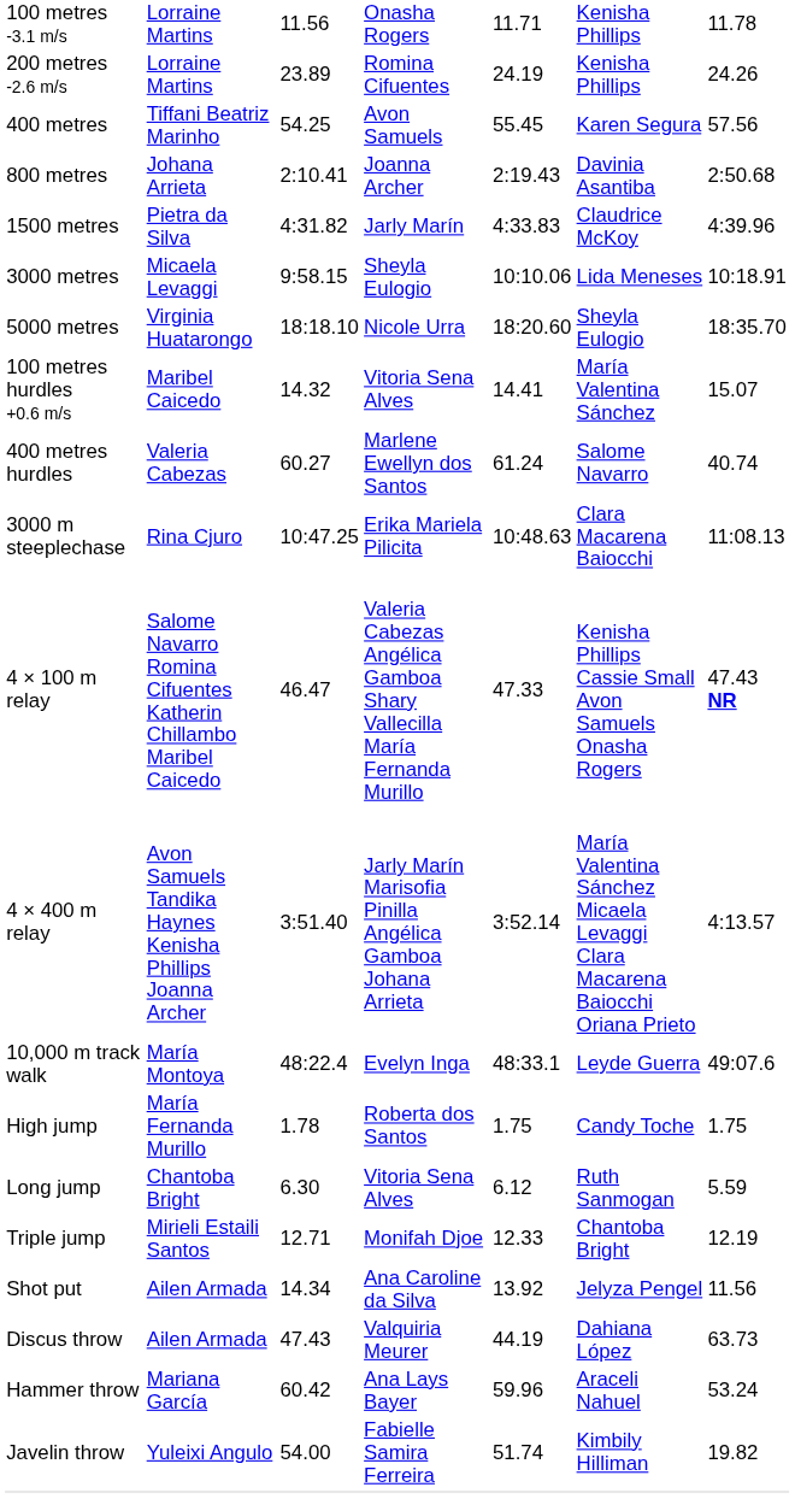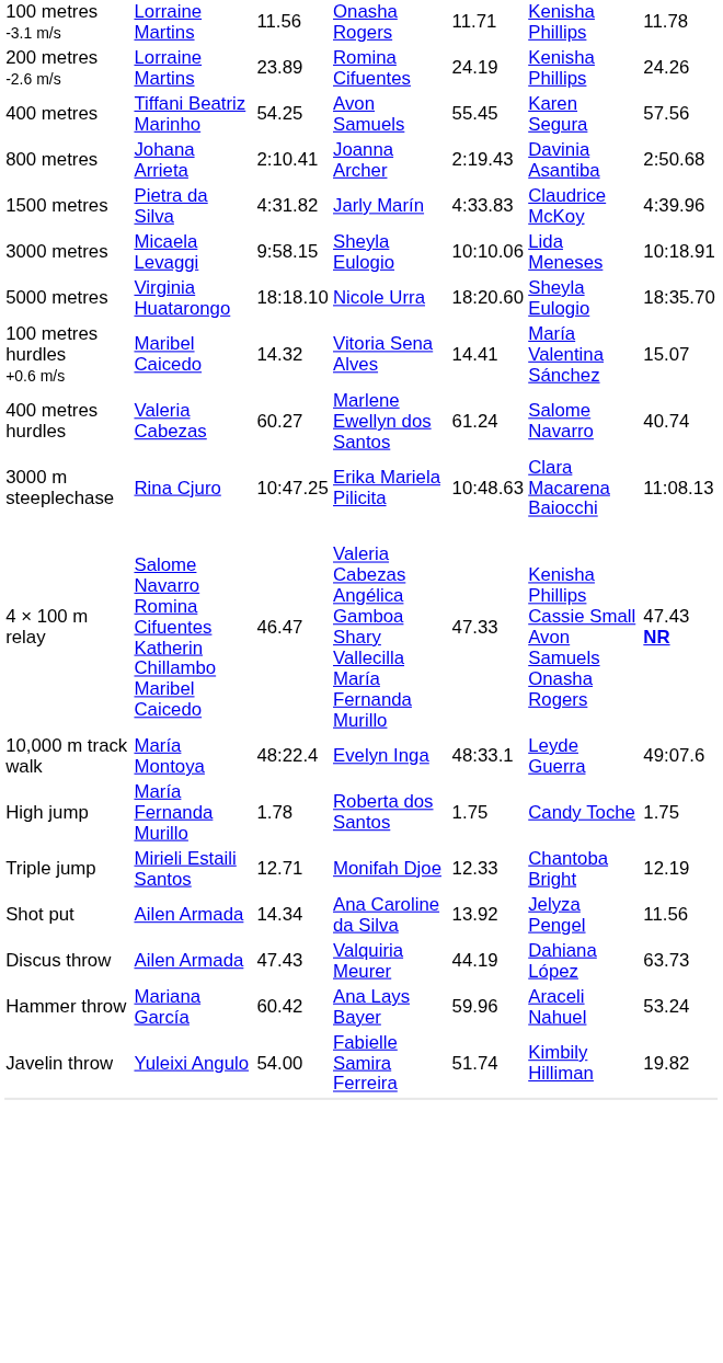- row: 4 × 400 m relay | Avon Samuels Tandika Haynes Kenisha Phillips Joanna Archer | 3:51.40 | Jarly Marín Marisofia Pinilla Angélica Gamboa Johana Arrieta | 3:52.14 | María Valentina Sánchez Micaela Levaggi Clara Macarena Baiocchi Oriana Prieto | 4:13.57
- row: Long jump | Chantoba Bright | 6.30 | Vitoria Sena Alves | 6.12 | Ruth Sanmogan | 5.59
